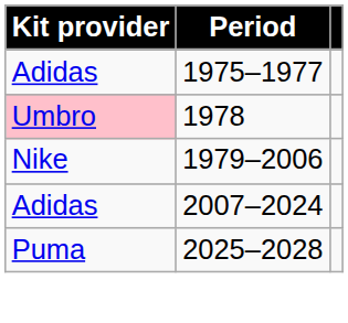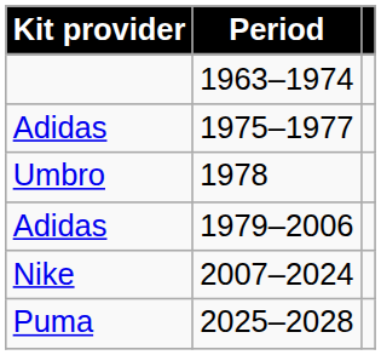+ row: 1963–1974
1978 | Kit provider: pink background -> no background
1979–2006 | Kit provider: Nike -> Adidas
2007–2024 | Kit provider: Adidas -> Nike
